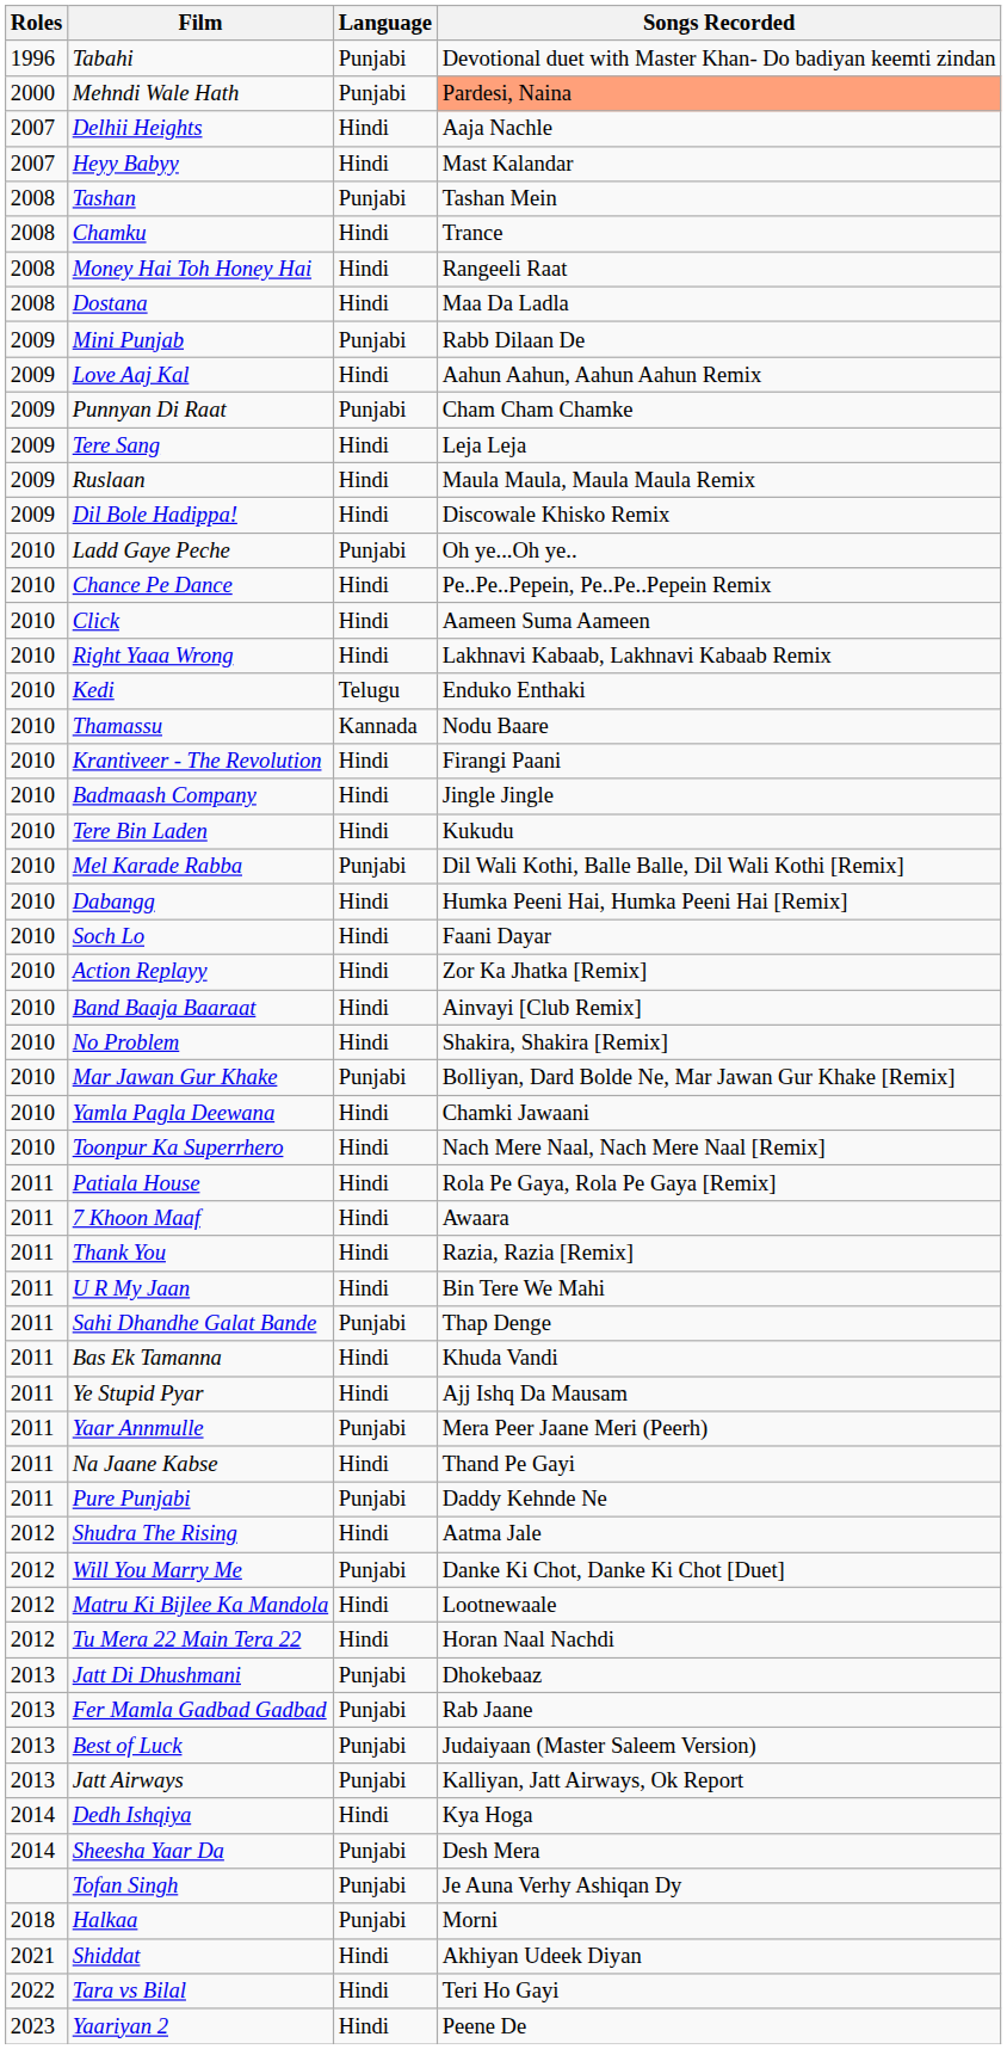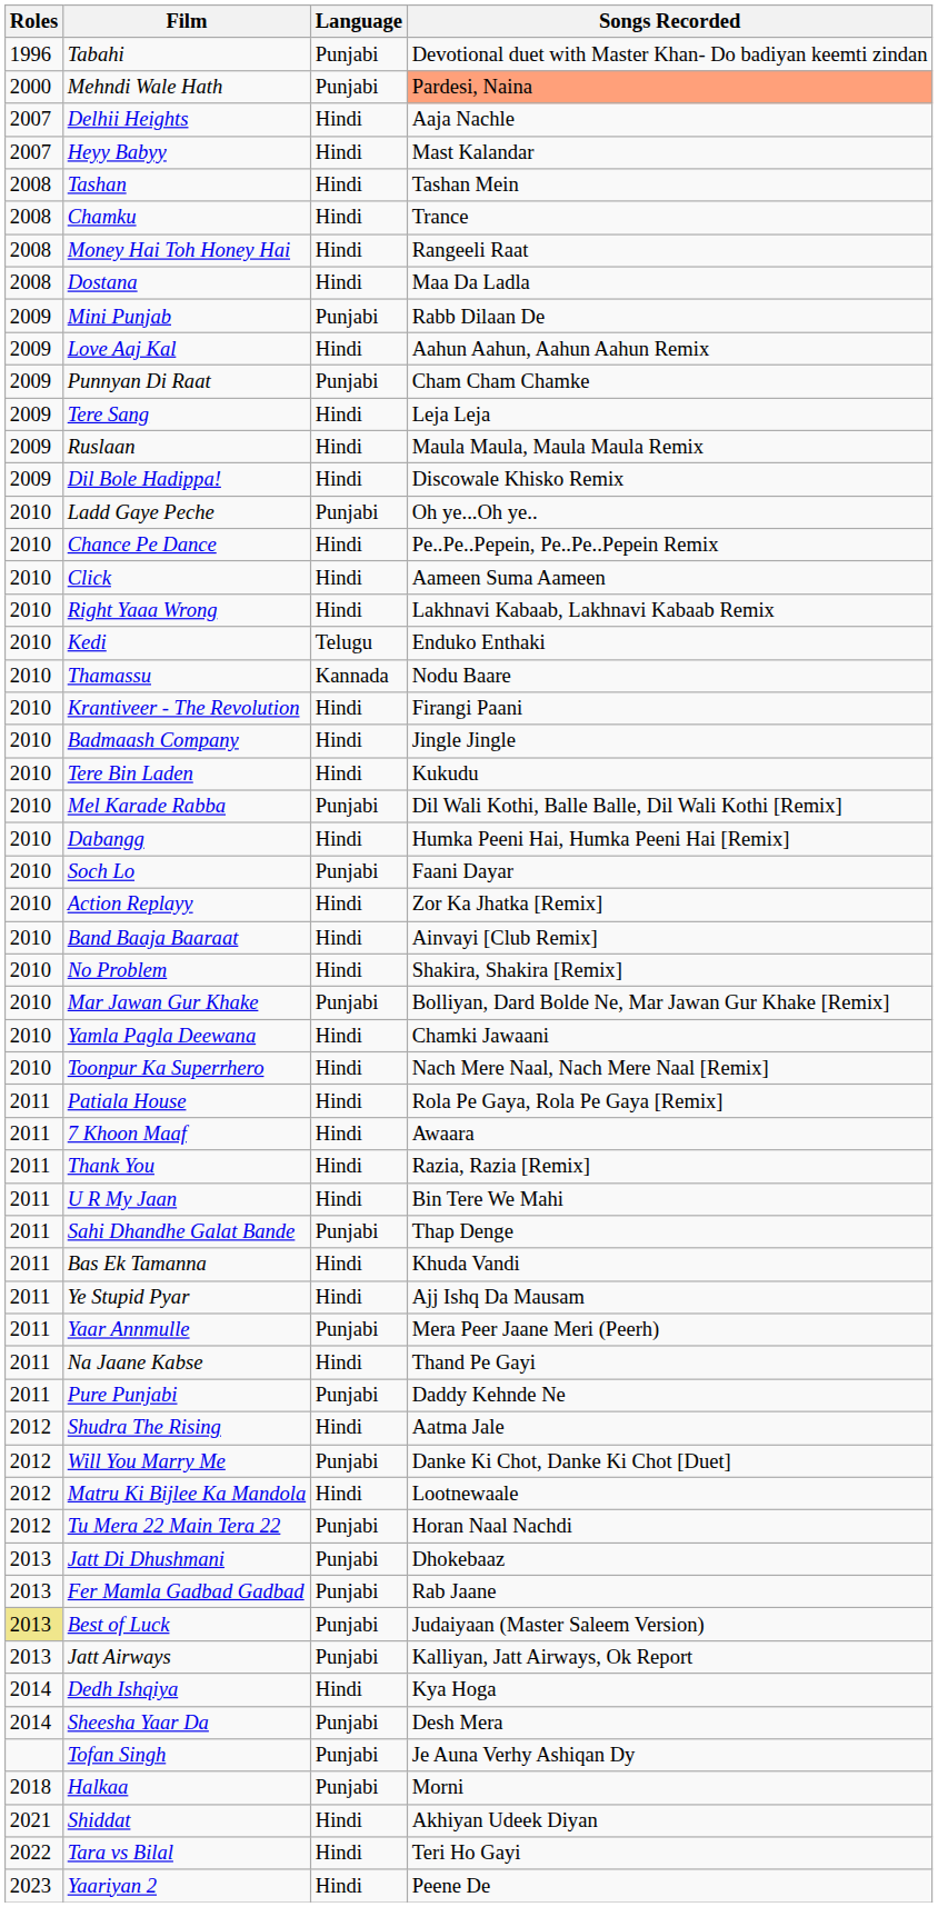Tashan | Language: Punjabi -> Hindi
Soch Lo | Language: Hindi -> Punjabi
Tu Mera 22 Main Tera 22 | Language: Hindi -> Punjabi
Best of Luck | Roles: no background -> khaki background
